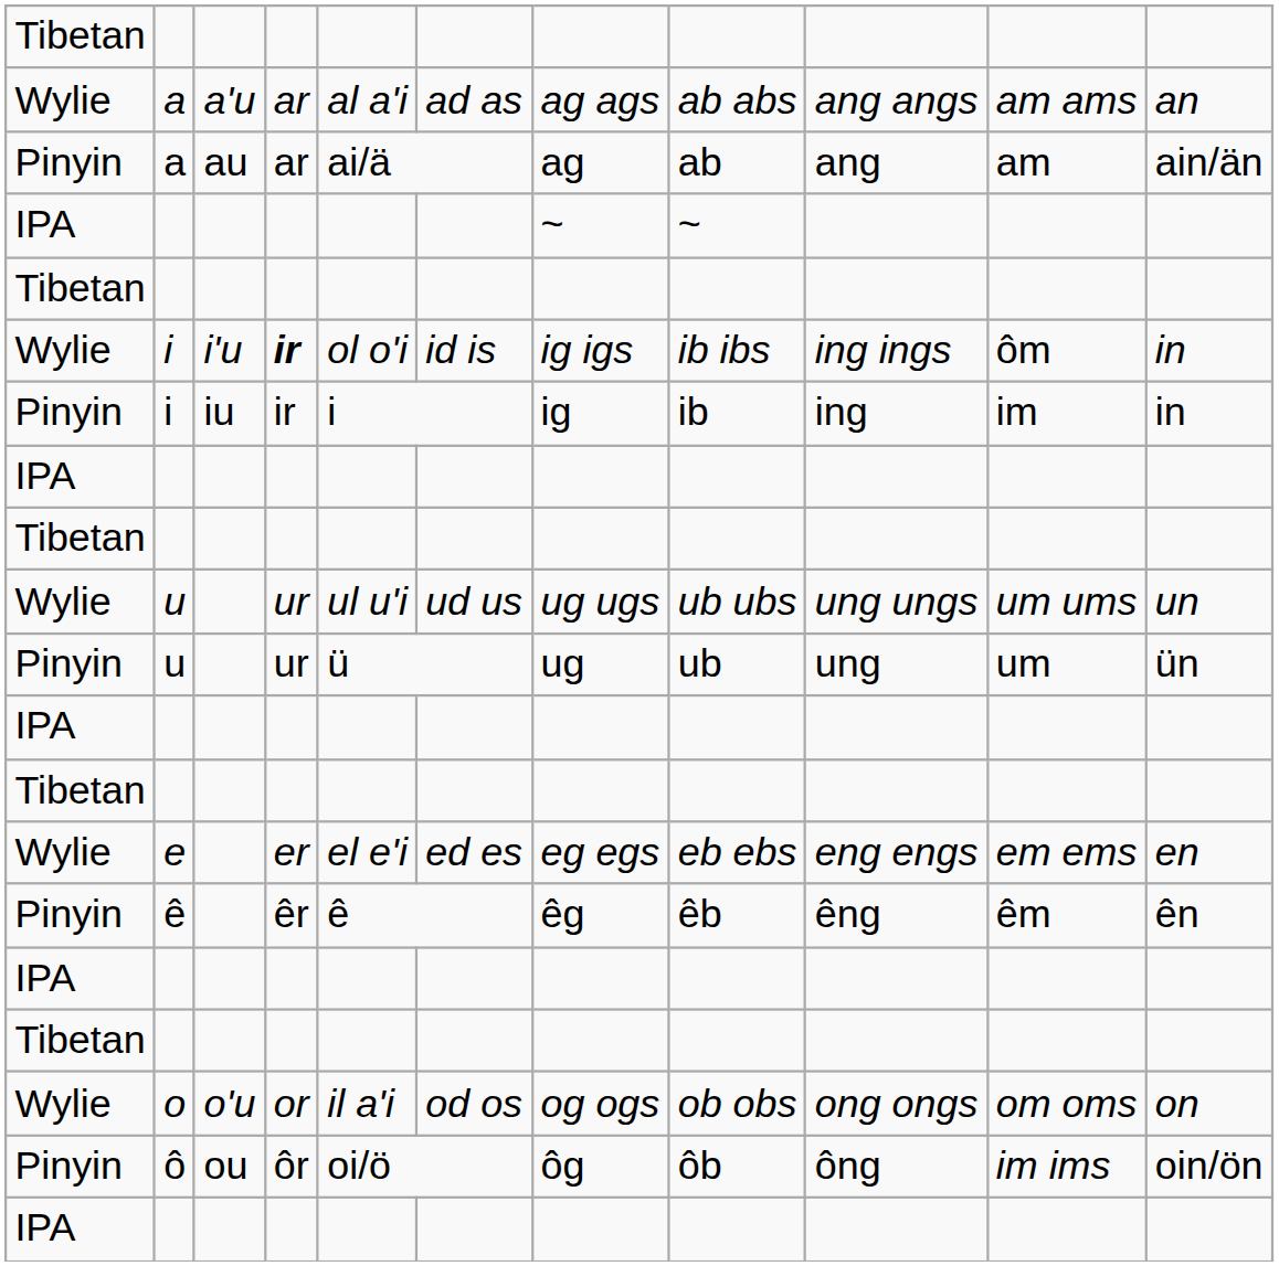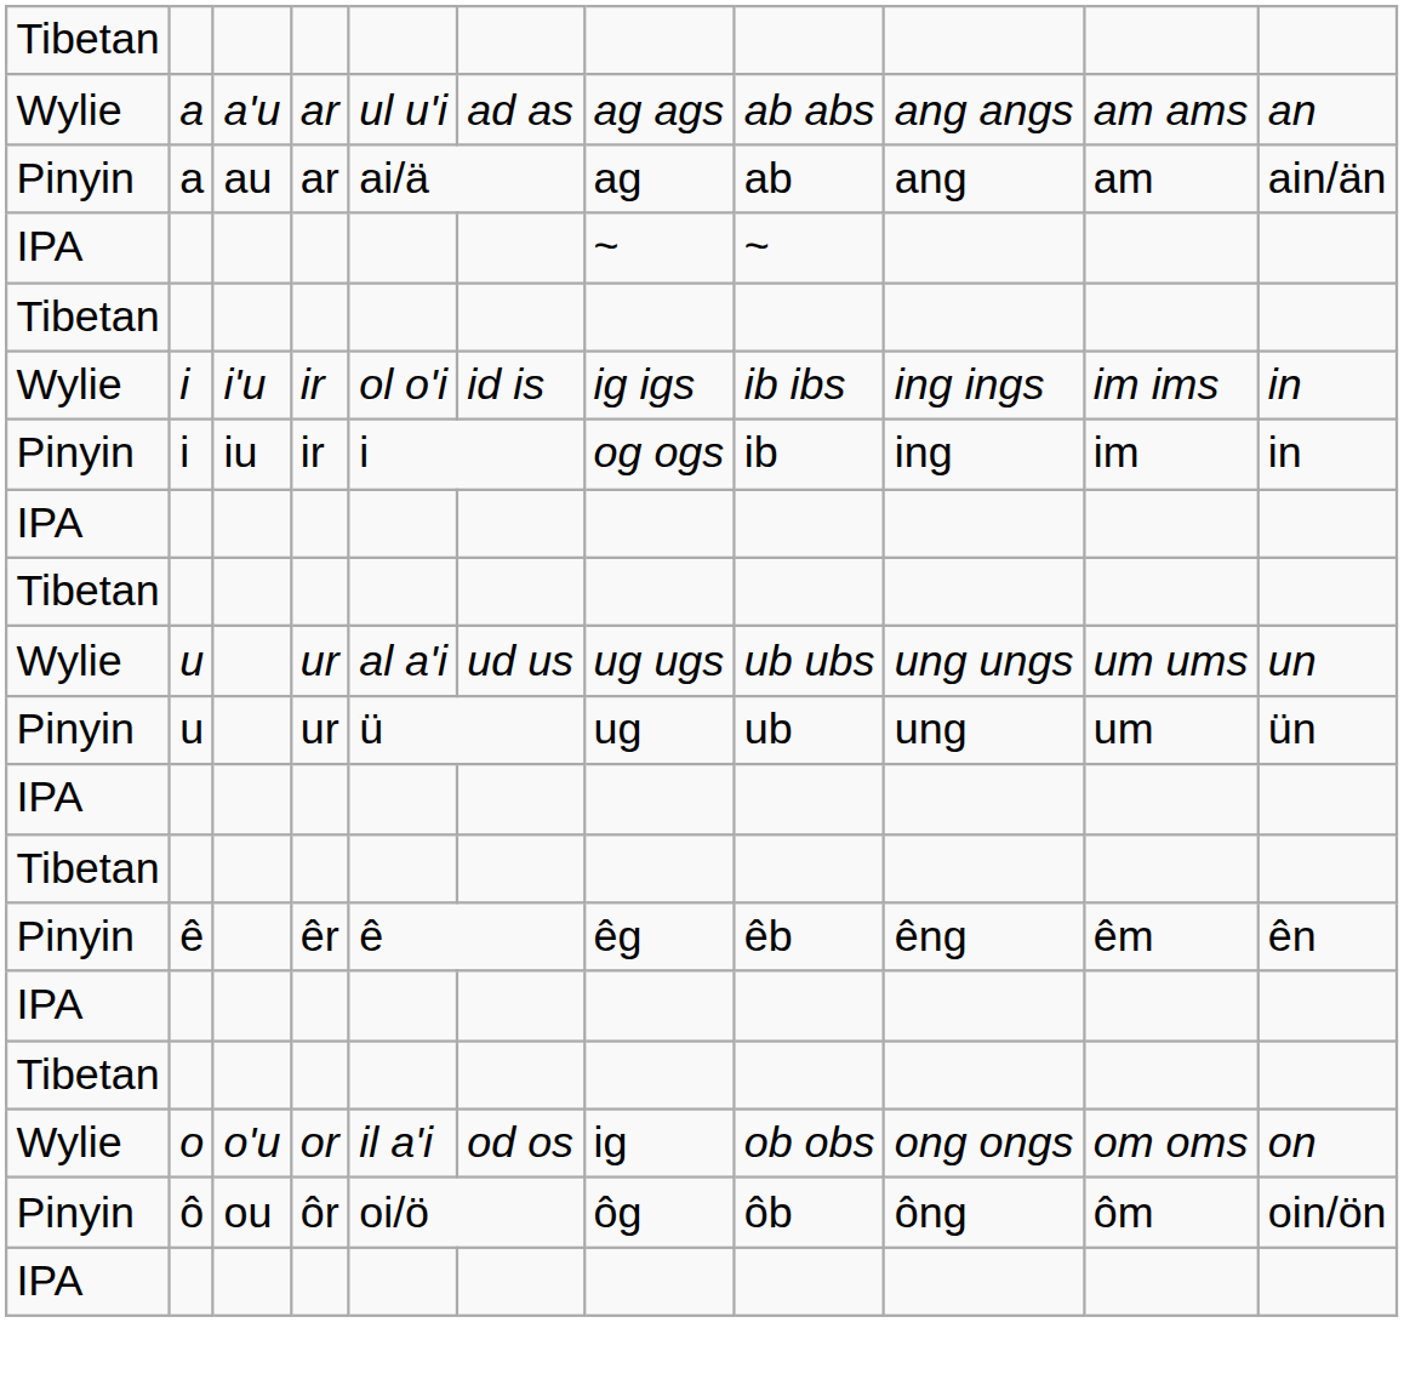Wylie / a | column 5: al a'i -> ul u'i
Wylie / i | column 4: bold -> normal
Wylie / i | column 10: ôm -> im ims
Pinyin / i | column 7: ig -> og ogs
Wylie / u | column 5: ul u'i -> al a'i
- row: Wylie | e | er | el e'i | ed es | eg egs | eb ebs | eng engs | em ems | en
o | column 7: og ogs -> ig
ô | column 10: im ims -> ôm
